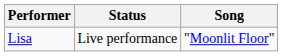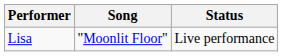columns swapped: Song <-> Status
